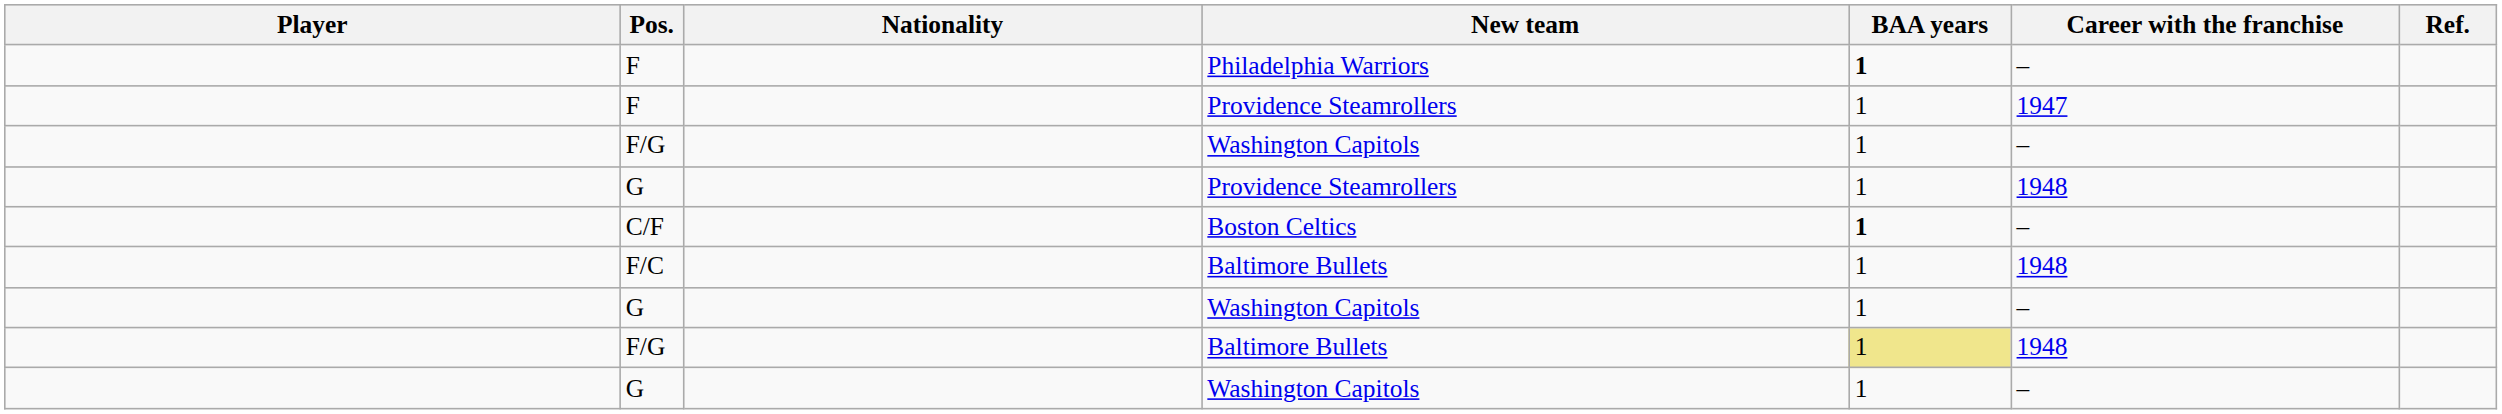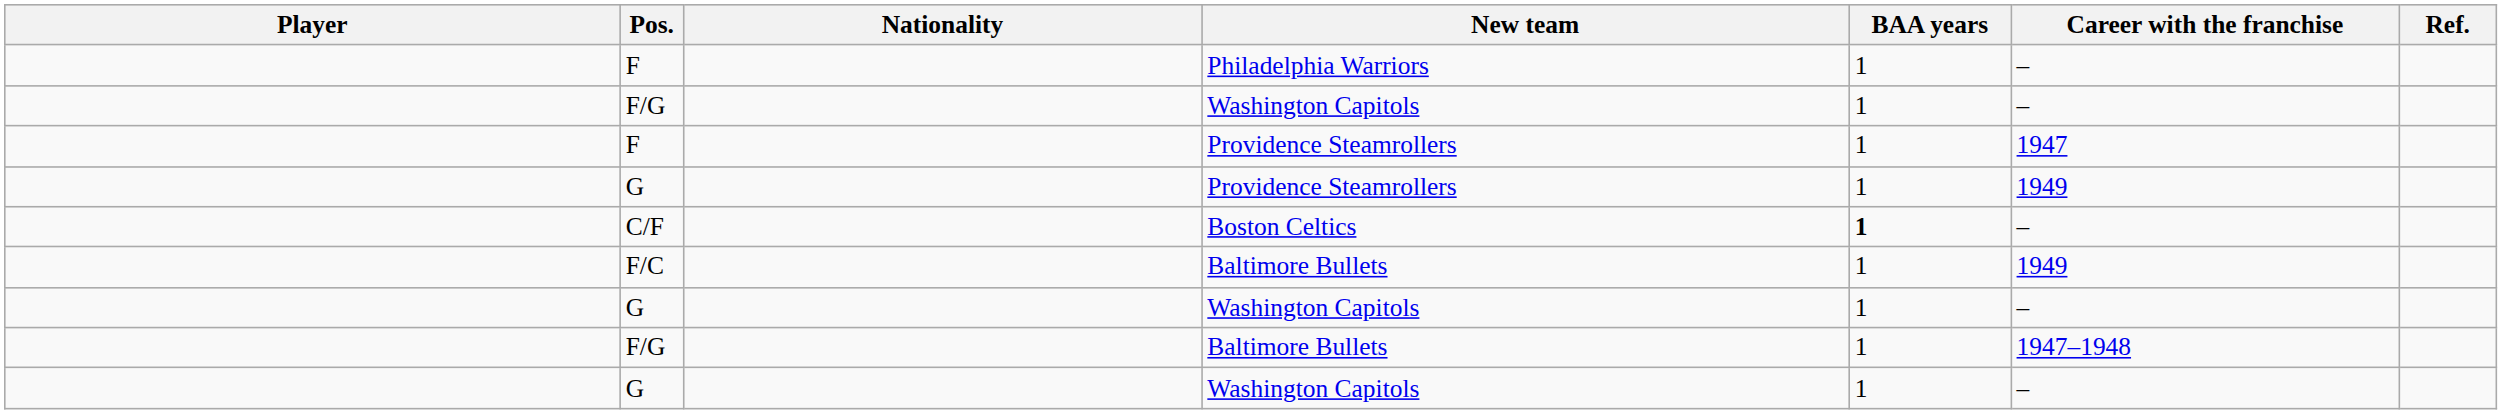F / Philadelphia Warriors | BAA years: bold -> normal
rows swapped: F / Providence Steamrollers <-> F/G / Washington Capitols
G / Providence Steamrollers | Career with the franchise: 1948 -> 1949
F/C | Career with the franchise: 1948 -> 1949
F/G / Baltimore Bullets | BAA years: khaki background -> no background
F/G / Baltimore Bullets | Career with the franchise: 1948 -> 1947–1948
